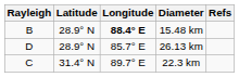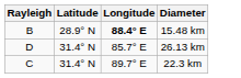- column: Refs
26.13 km | Latitude: 28.9° N -> 31.4° N
